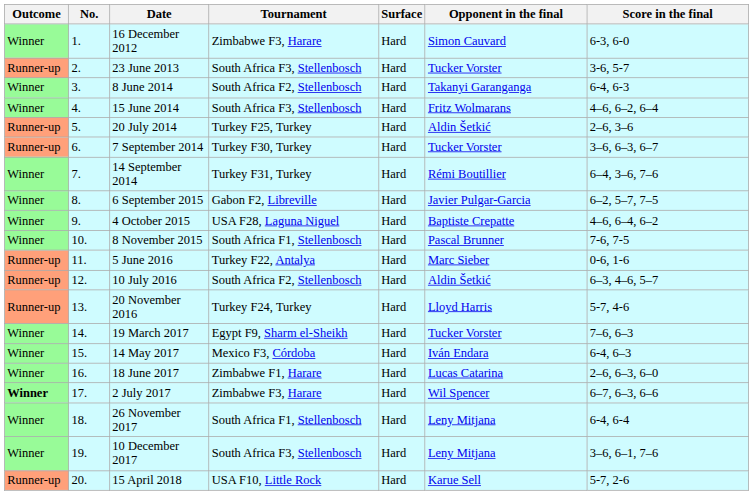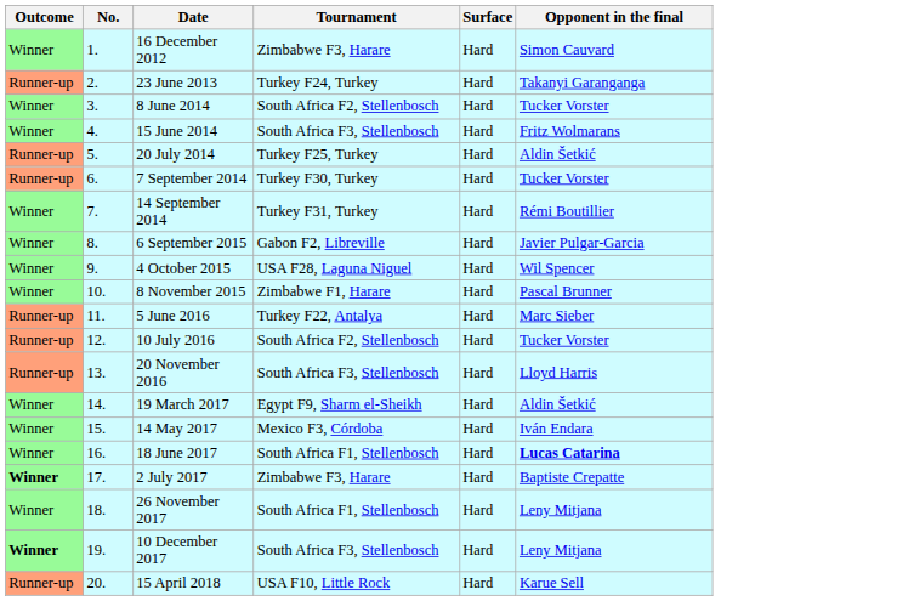- column: Score in the final | 6-3, 6-0 | 3-6, 5-7 | 6-4, 6-3 | 4–6, 6–2, 6–4 | 2–6, 3–6 | 3–6, 6–3, 6–7 | 6–4, 3–6, 7–6 | 6–2, 5–7, 7–5 | 4–6, 6–4, 6–2 | 7-6, 7-5 | 0-6, 1-6 | 6–3, 4–6, 5–7 | 5-7, 4-6 | 7–6, 6–3 | 6-4, 6–3 | 2–6, 6–3, 6–0 | 6–7, 6–3, 6–6 | 6-4, 6-4 | 3–6, 6–1, 7–6 | 5-7, 2-6
23 June 2013 | Tournament: South Africa F3, Stellenbosch -> Turkey F24, Turkey
23 June 2013 | Opponent in the final: Tucker Vorster -> Takanyi Garanganga
8 June 2014 | Opponent in the final: Takanyi Garanganga -> Tucker Vorster
4 October 2015 | Opponent in the final: Baptiste Crepatte -> Wil Spencer
8 November 2015 | Tournament: South Africa F1, Stellenbosch -> Zimbabwe F1, Harare
10 July 2016 | Opponent in the final: Aldin Šetkić -> Tucker Vorster
20 November 2016 | Tournament: Turkey F24, Turkey -> South Africa F3, Stellenbosch
19 March 2017 | Opponent in the final: Tucker Vorster -> Aldin Šetkić
18 June 2017 | Tournament: Zimbabwe F1, Harare -> South Africa F1, Stellenbosch
18 June 2017 | Opponent in the final: normal -> bold
2 July 2017 | Opponent in the final: Wil Spencer -> Baptiste Crepatte
10 December 2017 | Outcome: normal -> bold
